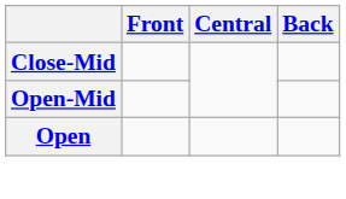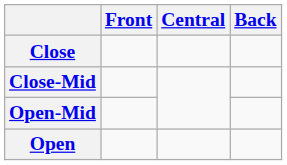+ row: Close
